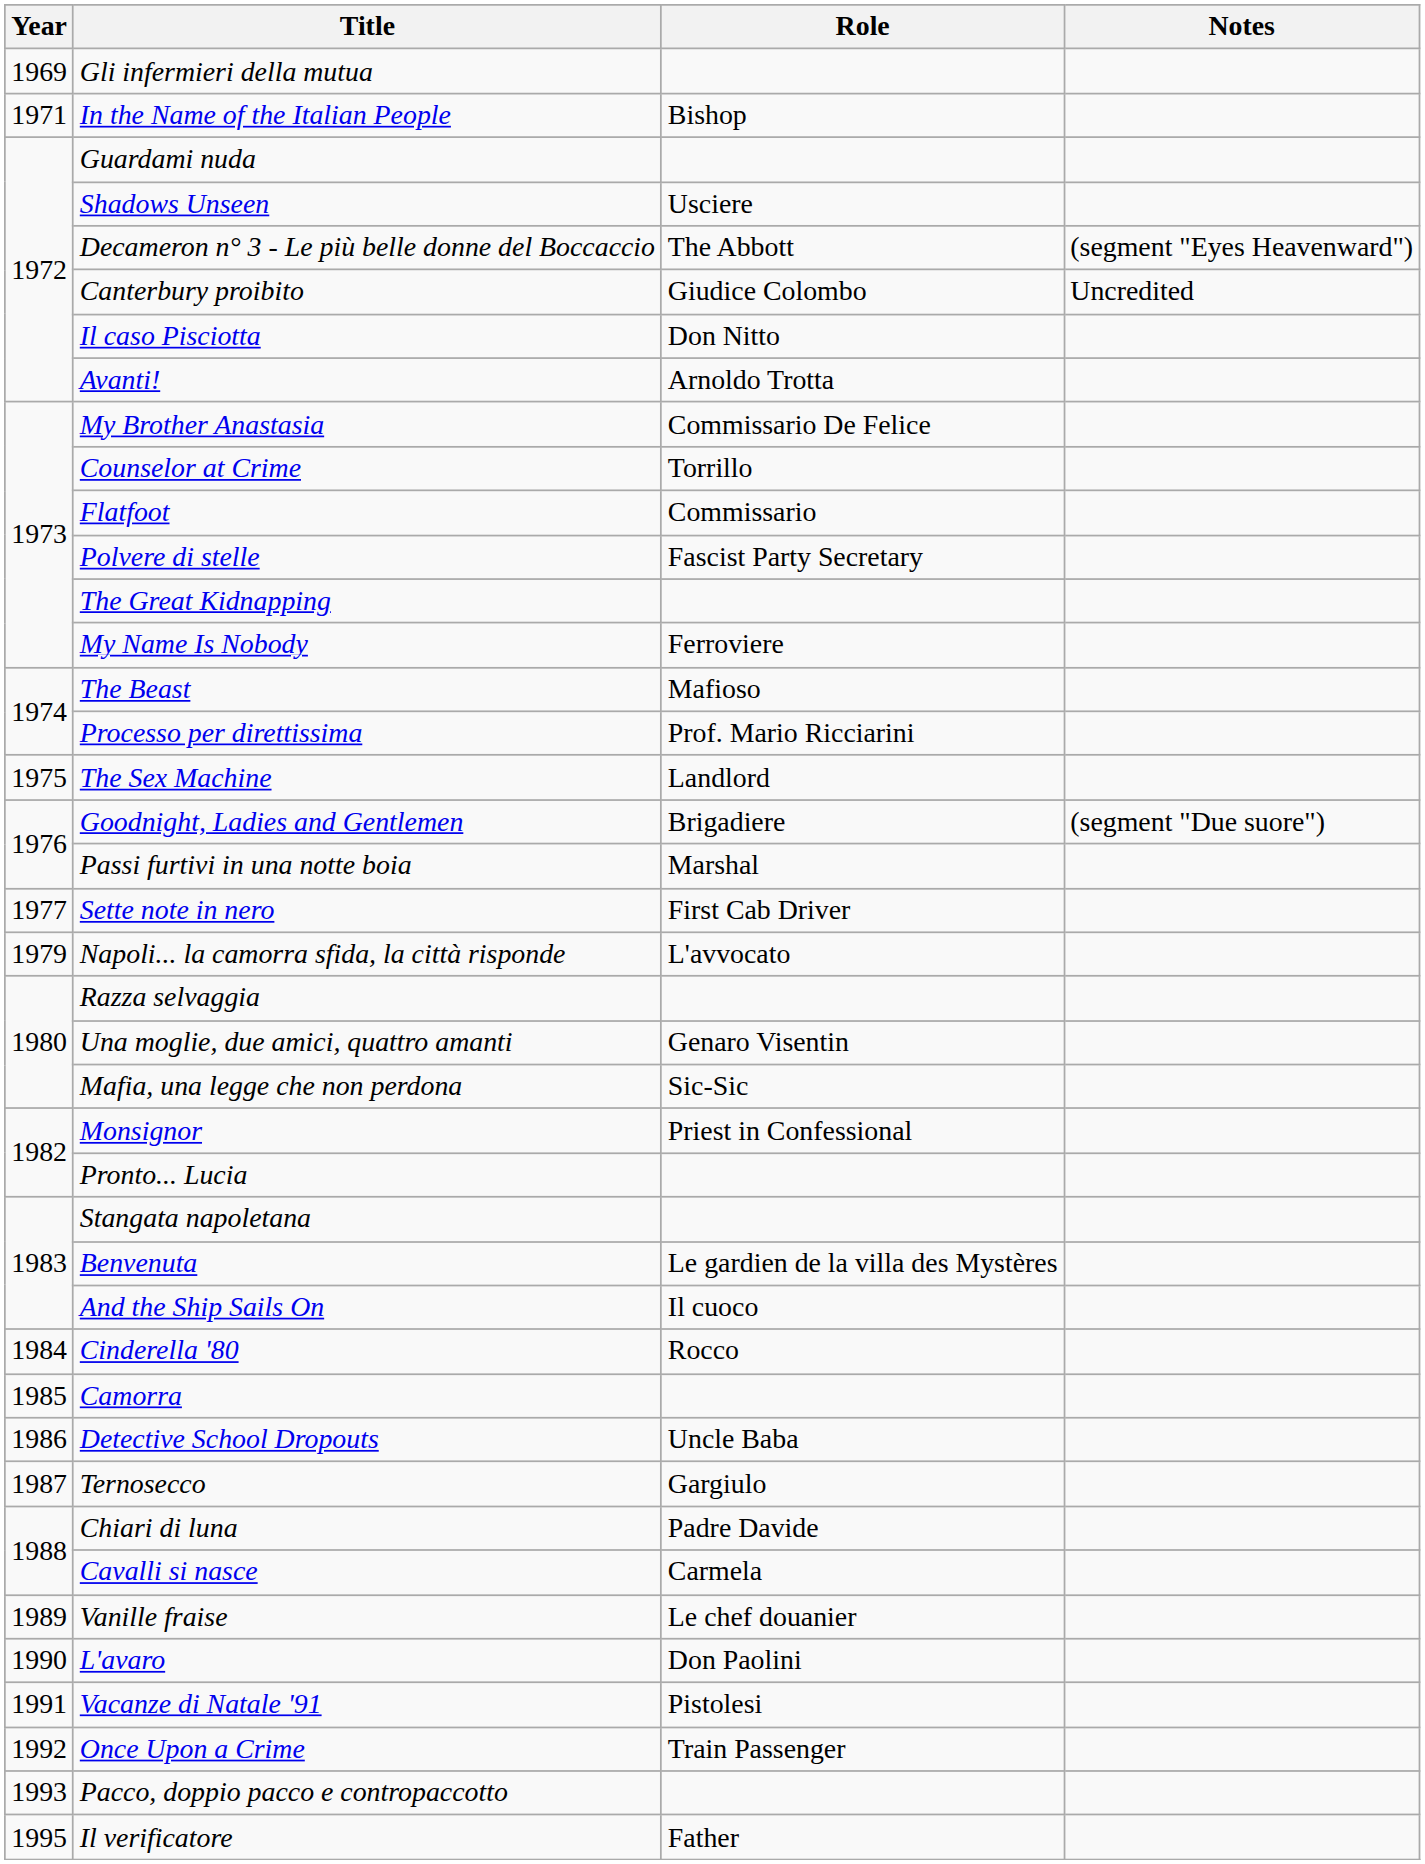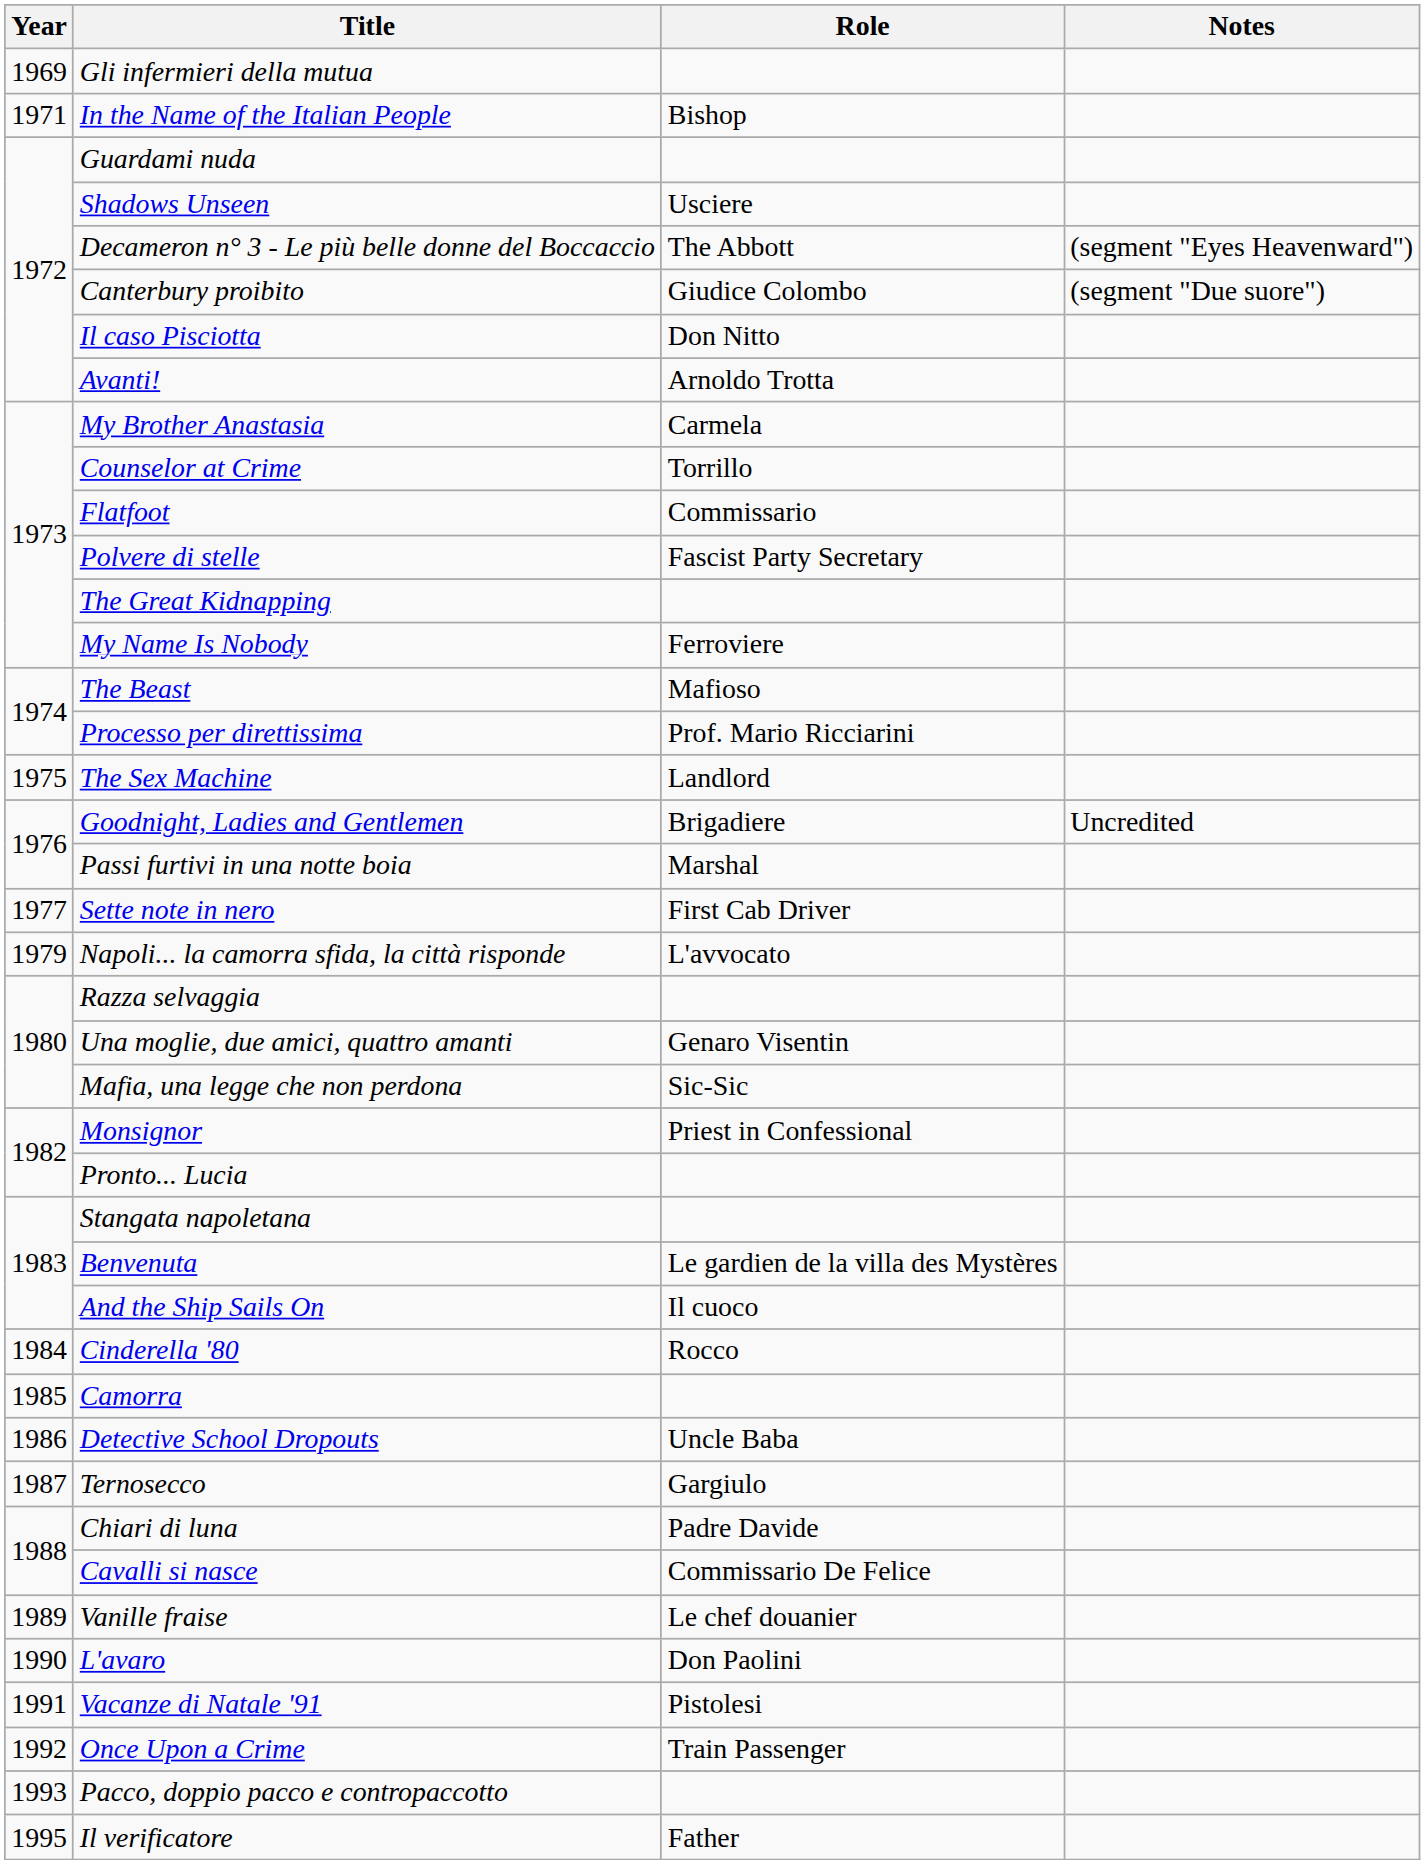Canterbury proibito | Notes: Uncredited -> (segment "Due suore")
My Brother Anastasia | Role: Commissario De Felice -> Carmela
Goodnight, Ladies and Gentlemen | Notes: (segment "Due suore") -> Uncredited
Cavalli si nasce | Role: Carmela -> Commissario De Felice
